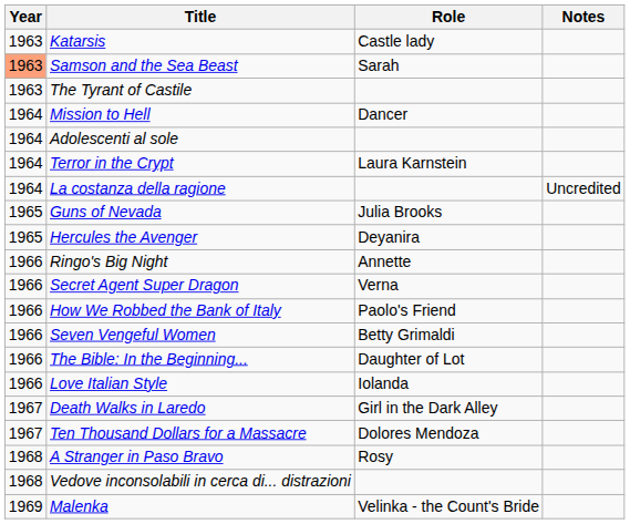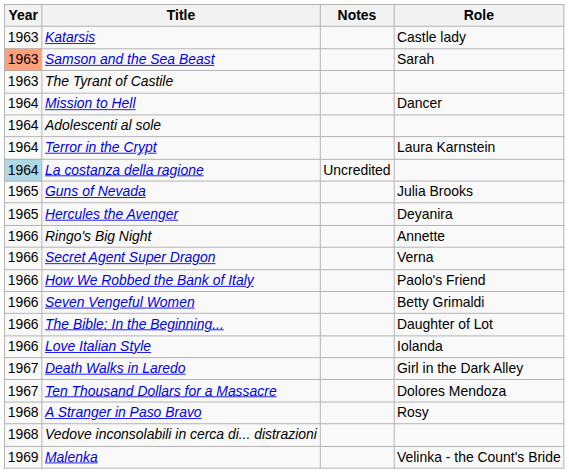columns swapped: Role <-> Notes
La costanza della ragione | Year: no background -> lightblue background
